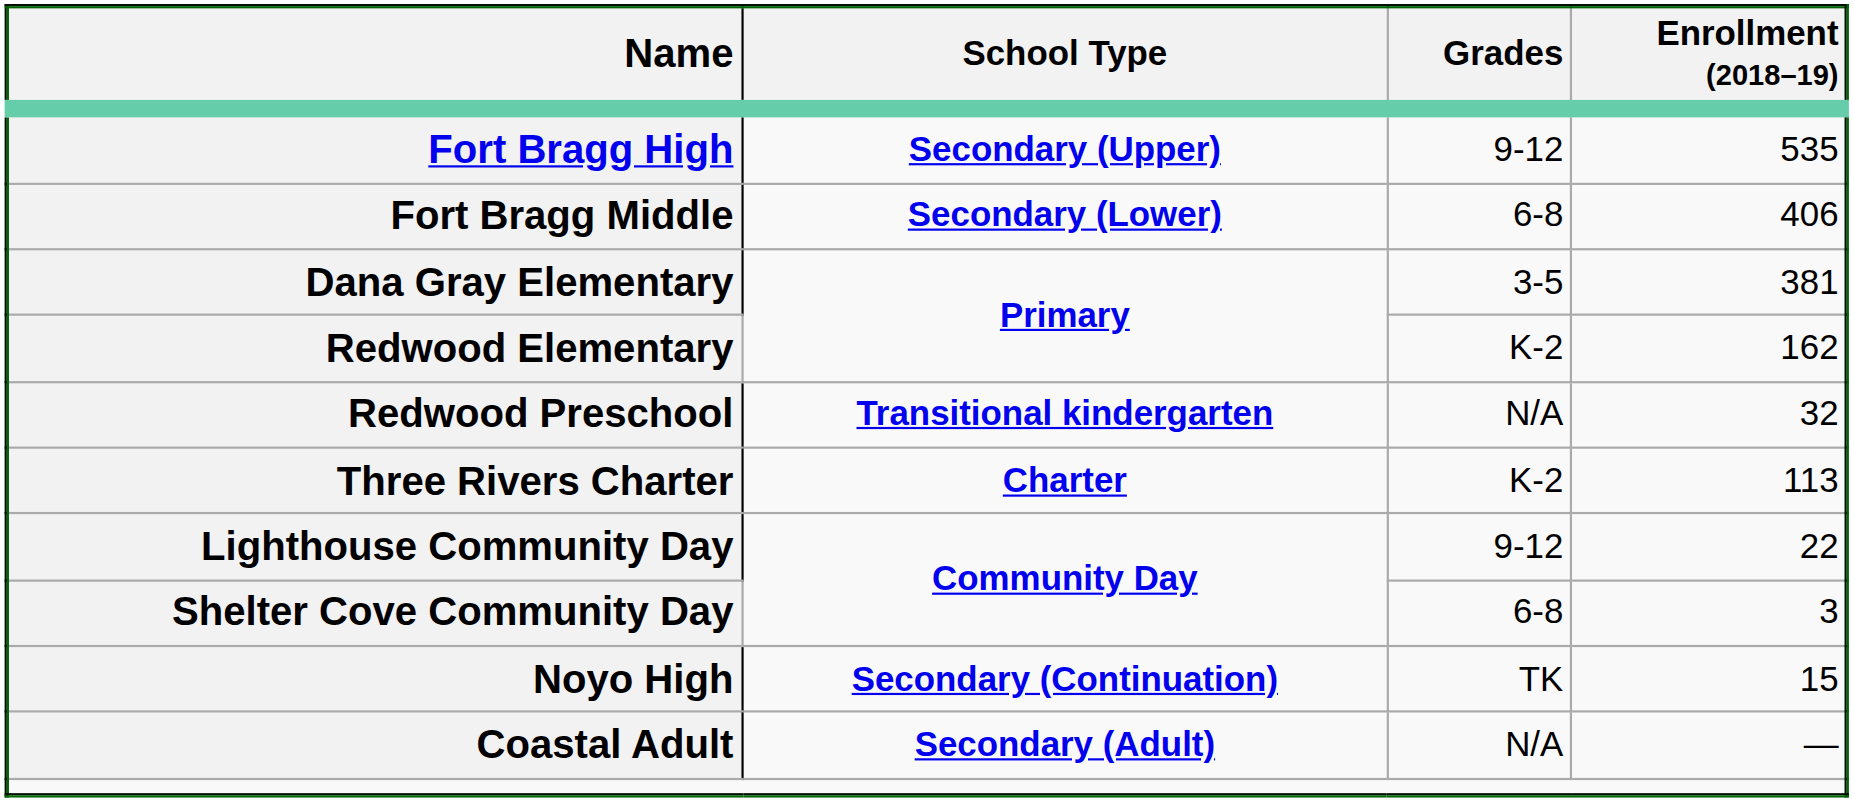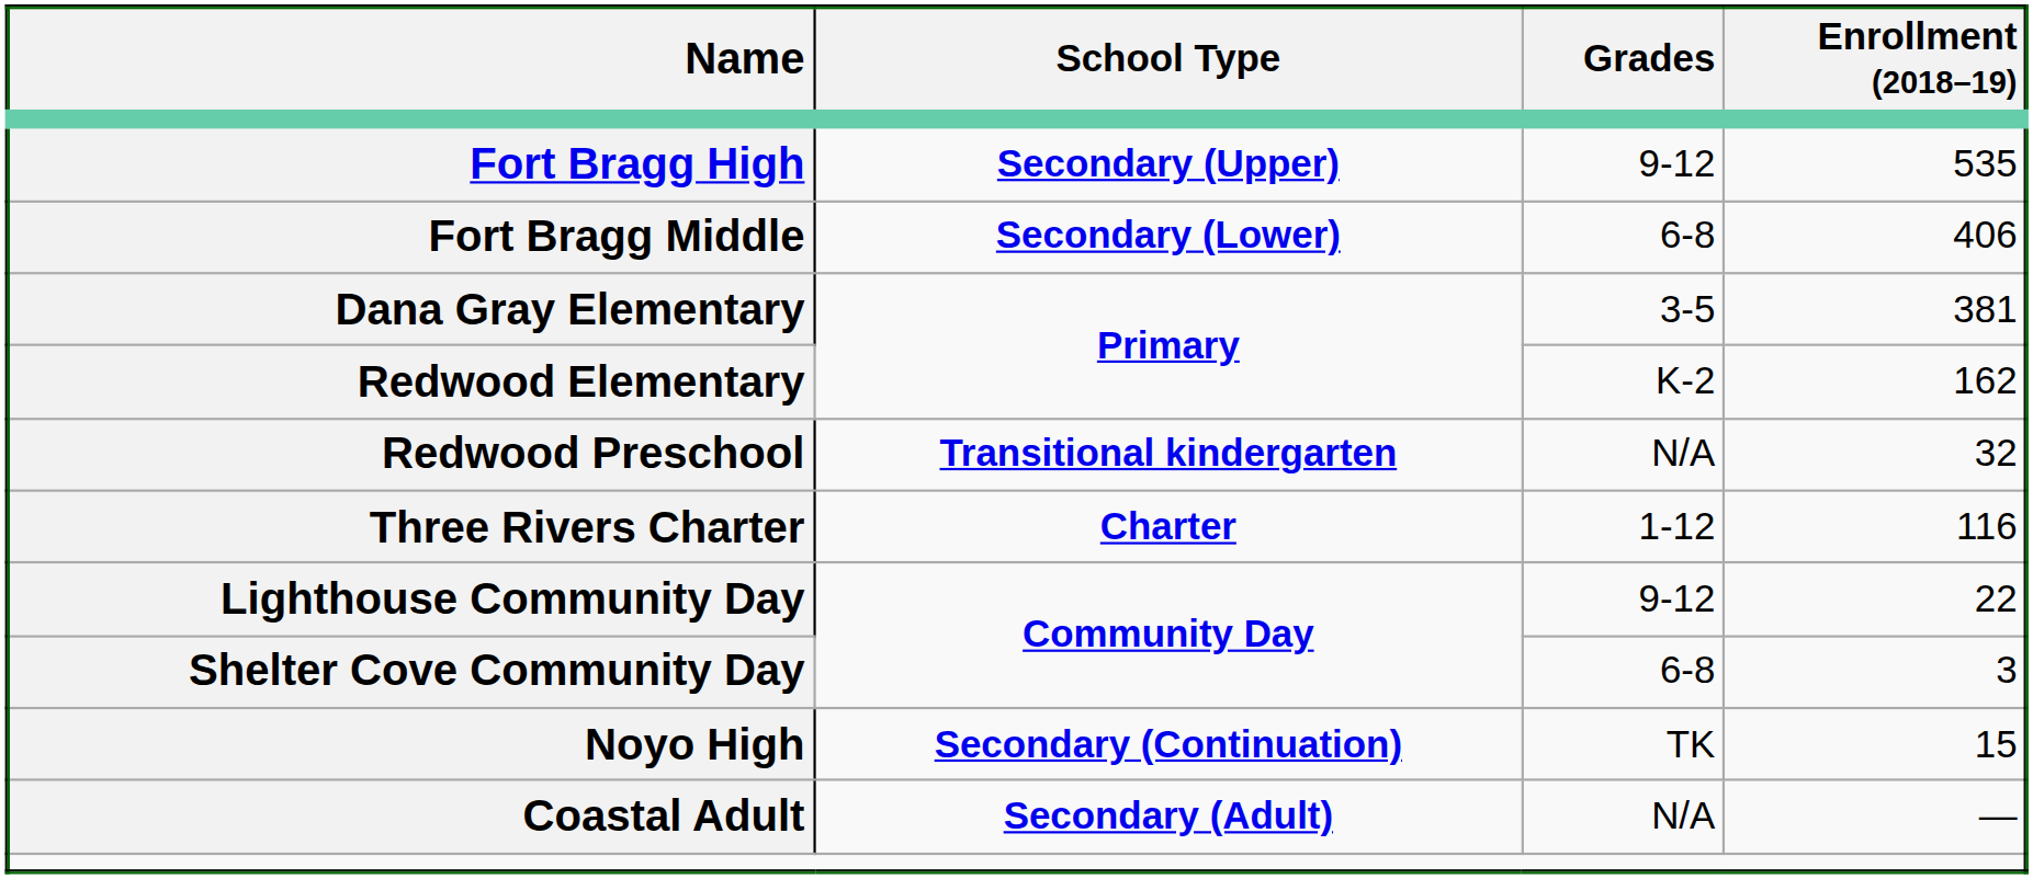Three Rivers Charter | Grades: K-2 -> 1-12
Three Rivers Charter | Enrollment (2018–19): 113 -> 116
